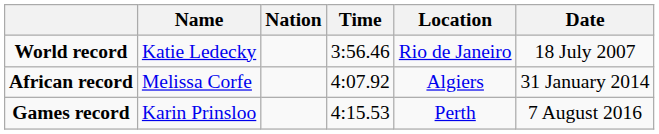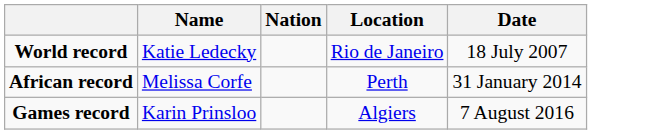- column: Time | 3:56.46 | 4:07.92 | 4:15.53
African record | Location: Algiers -> Perth
Games record | Location: Perth -> Algiers
